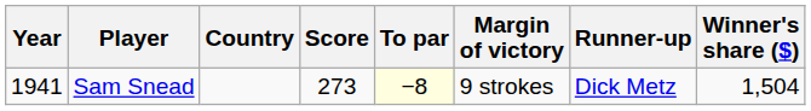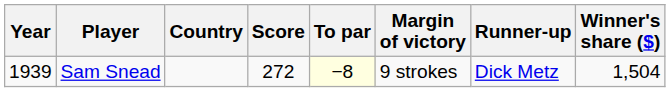Sam Snead | Year: 1941 -> 1939
Sam Snead | Score: 273 -> 272
